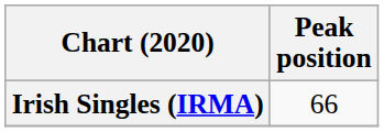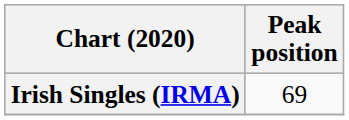Irish Singles (IRMA) | Peak position: 66 -> 69
